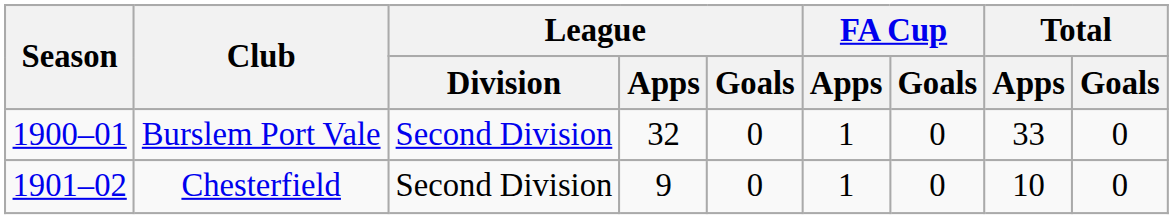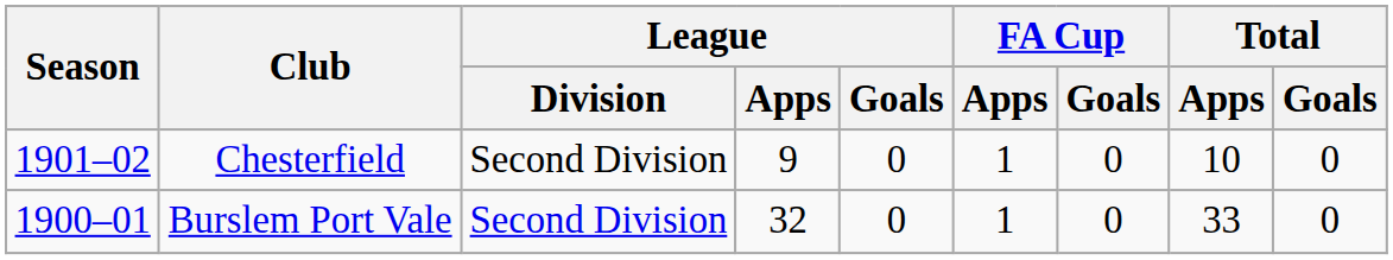rows swapped: Burslem Port Vale <-> Chesterfield
